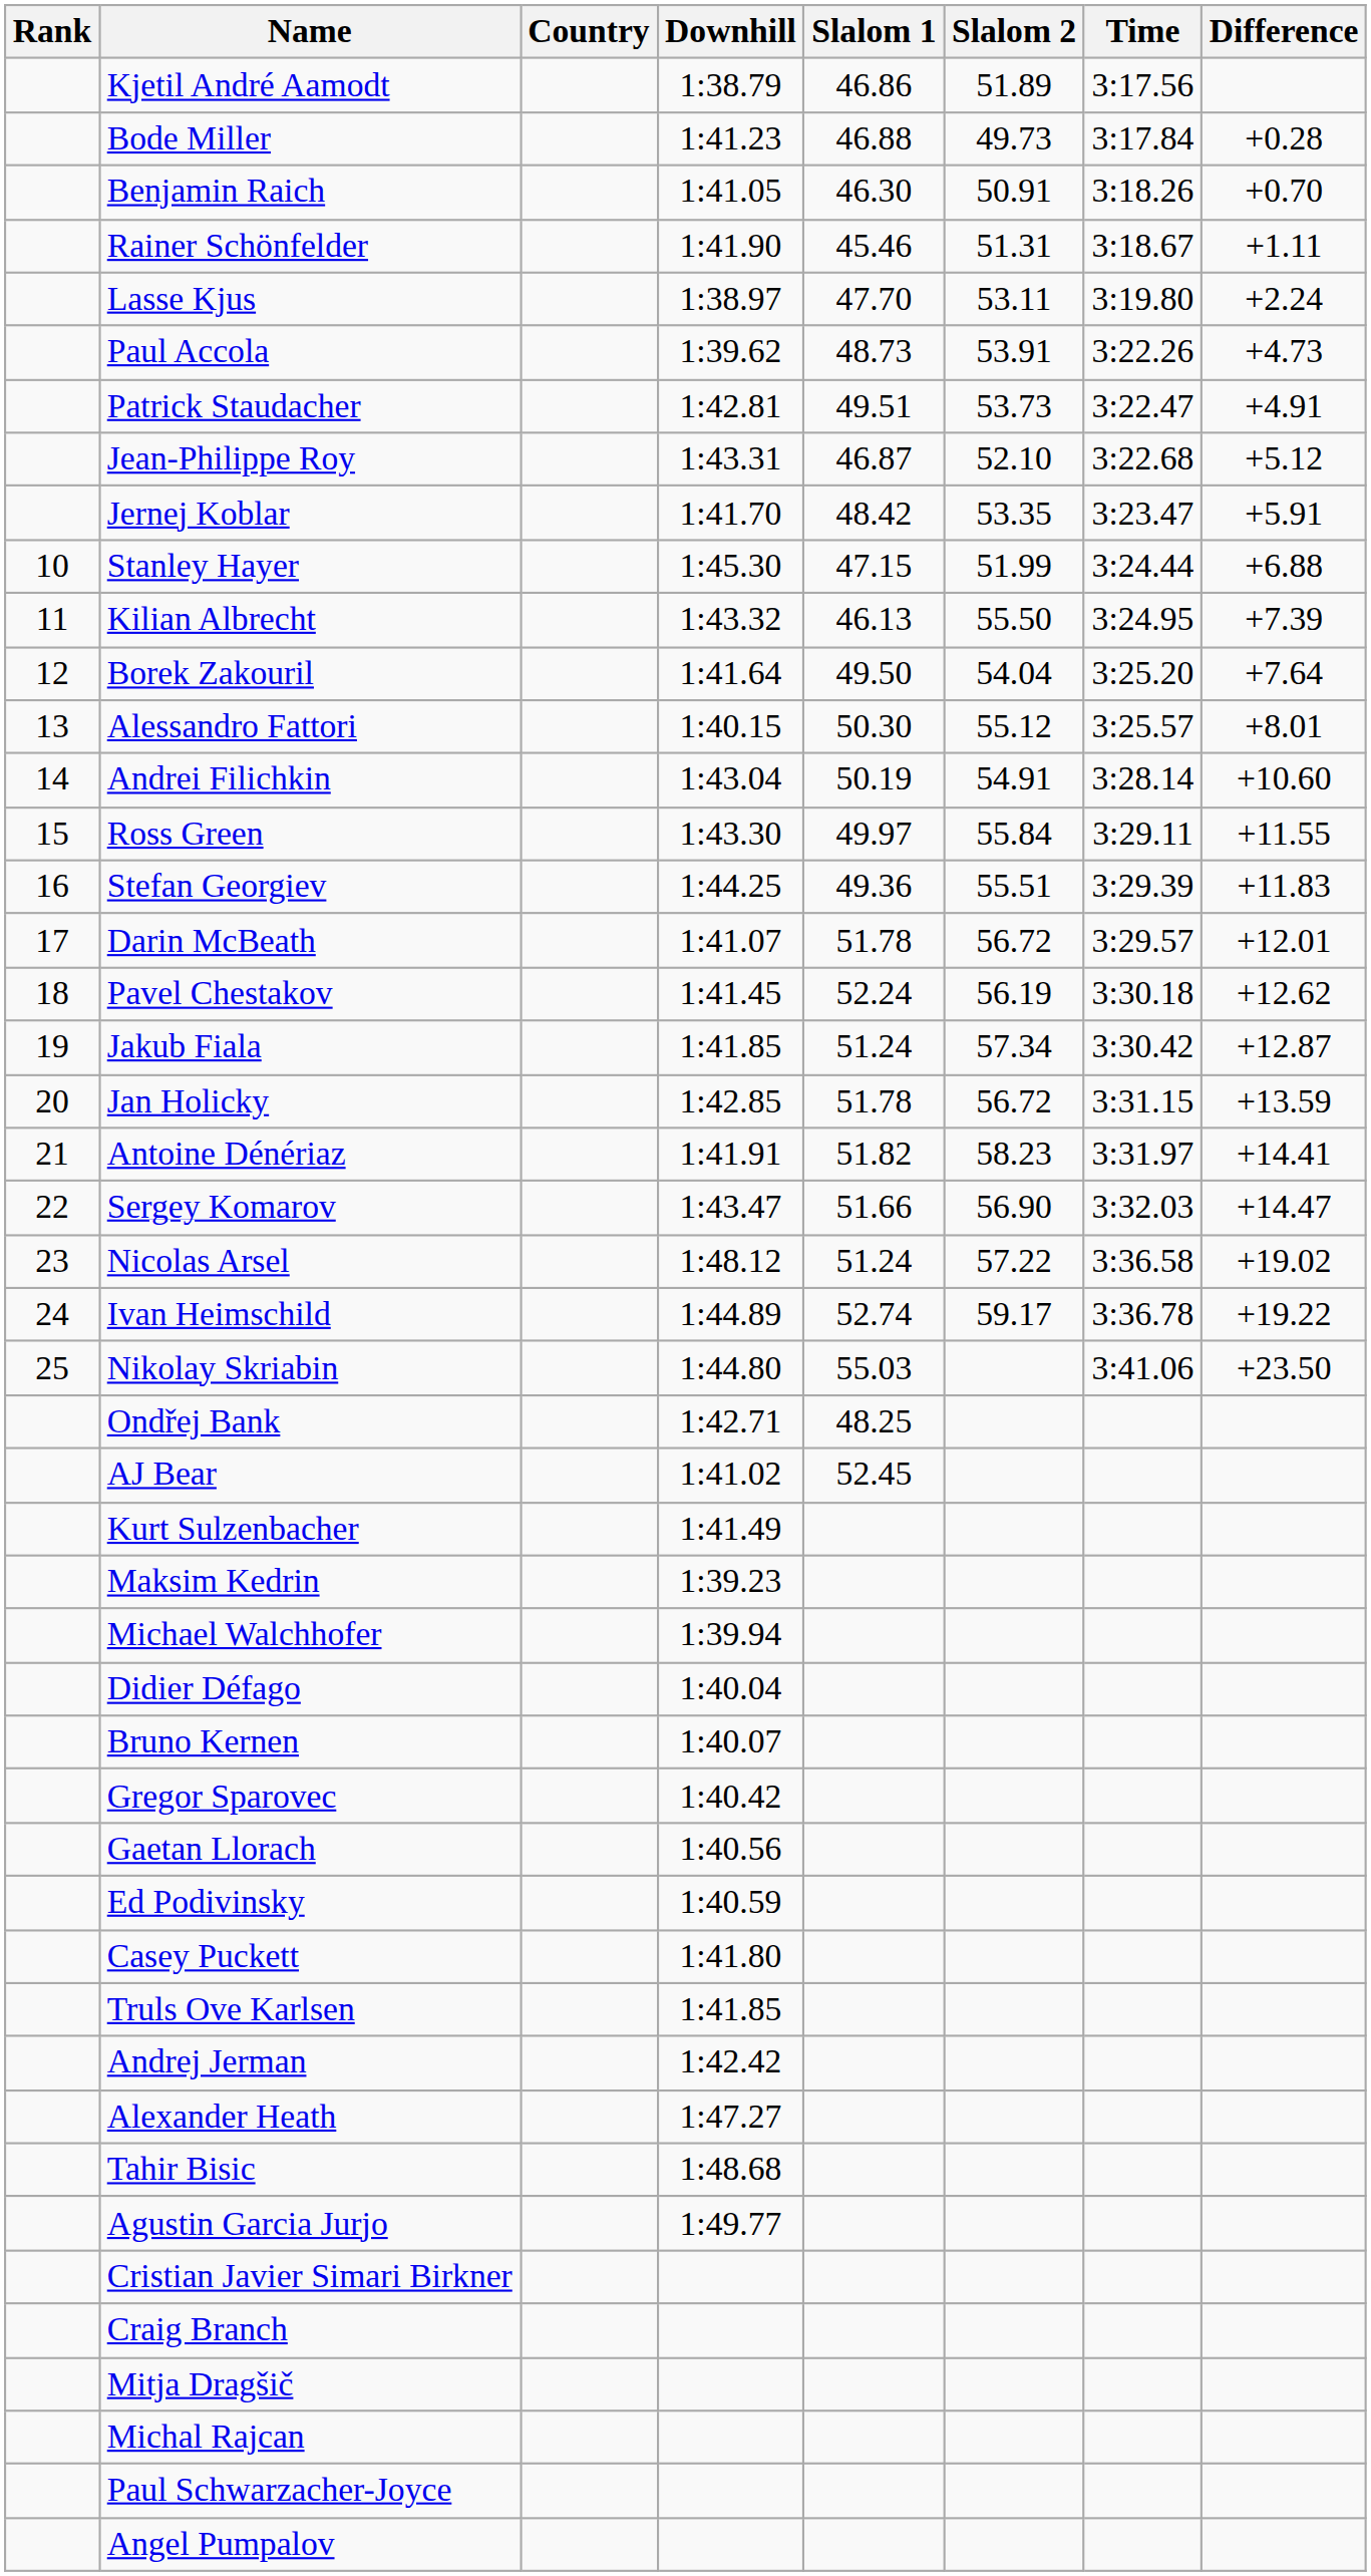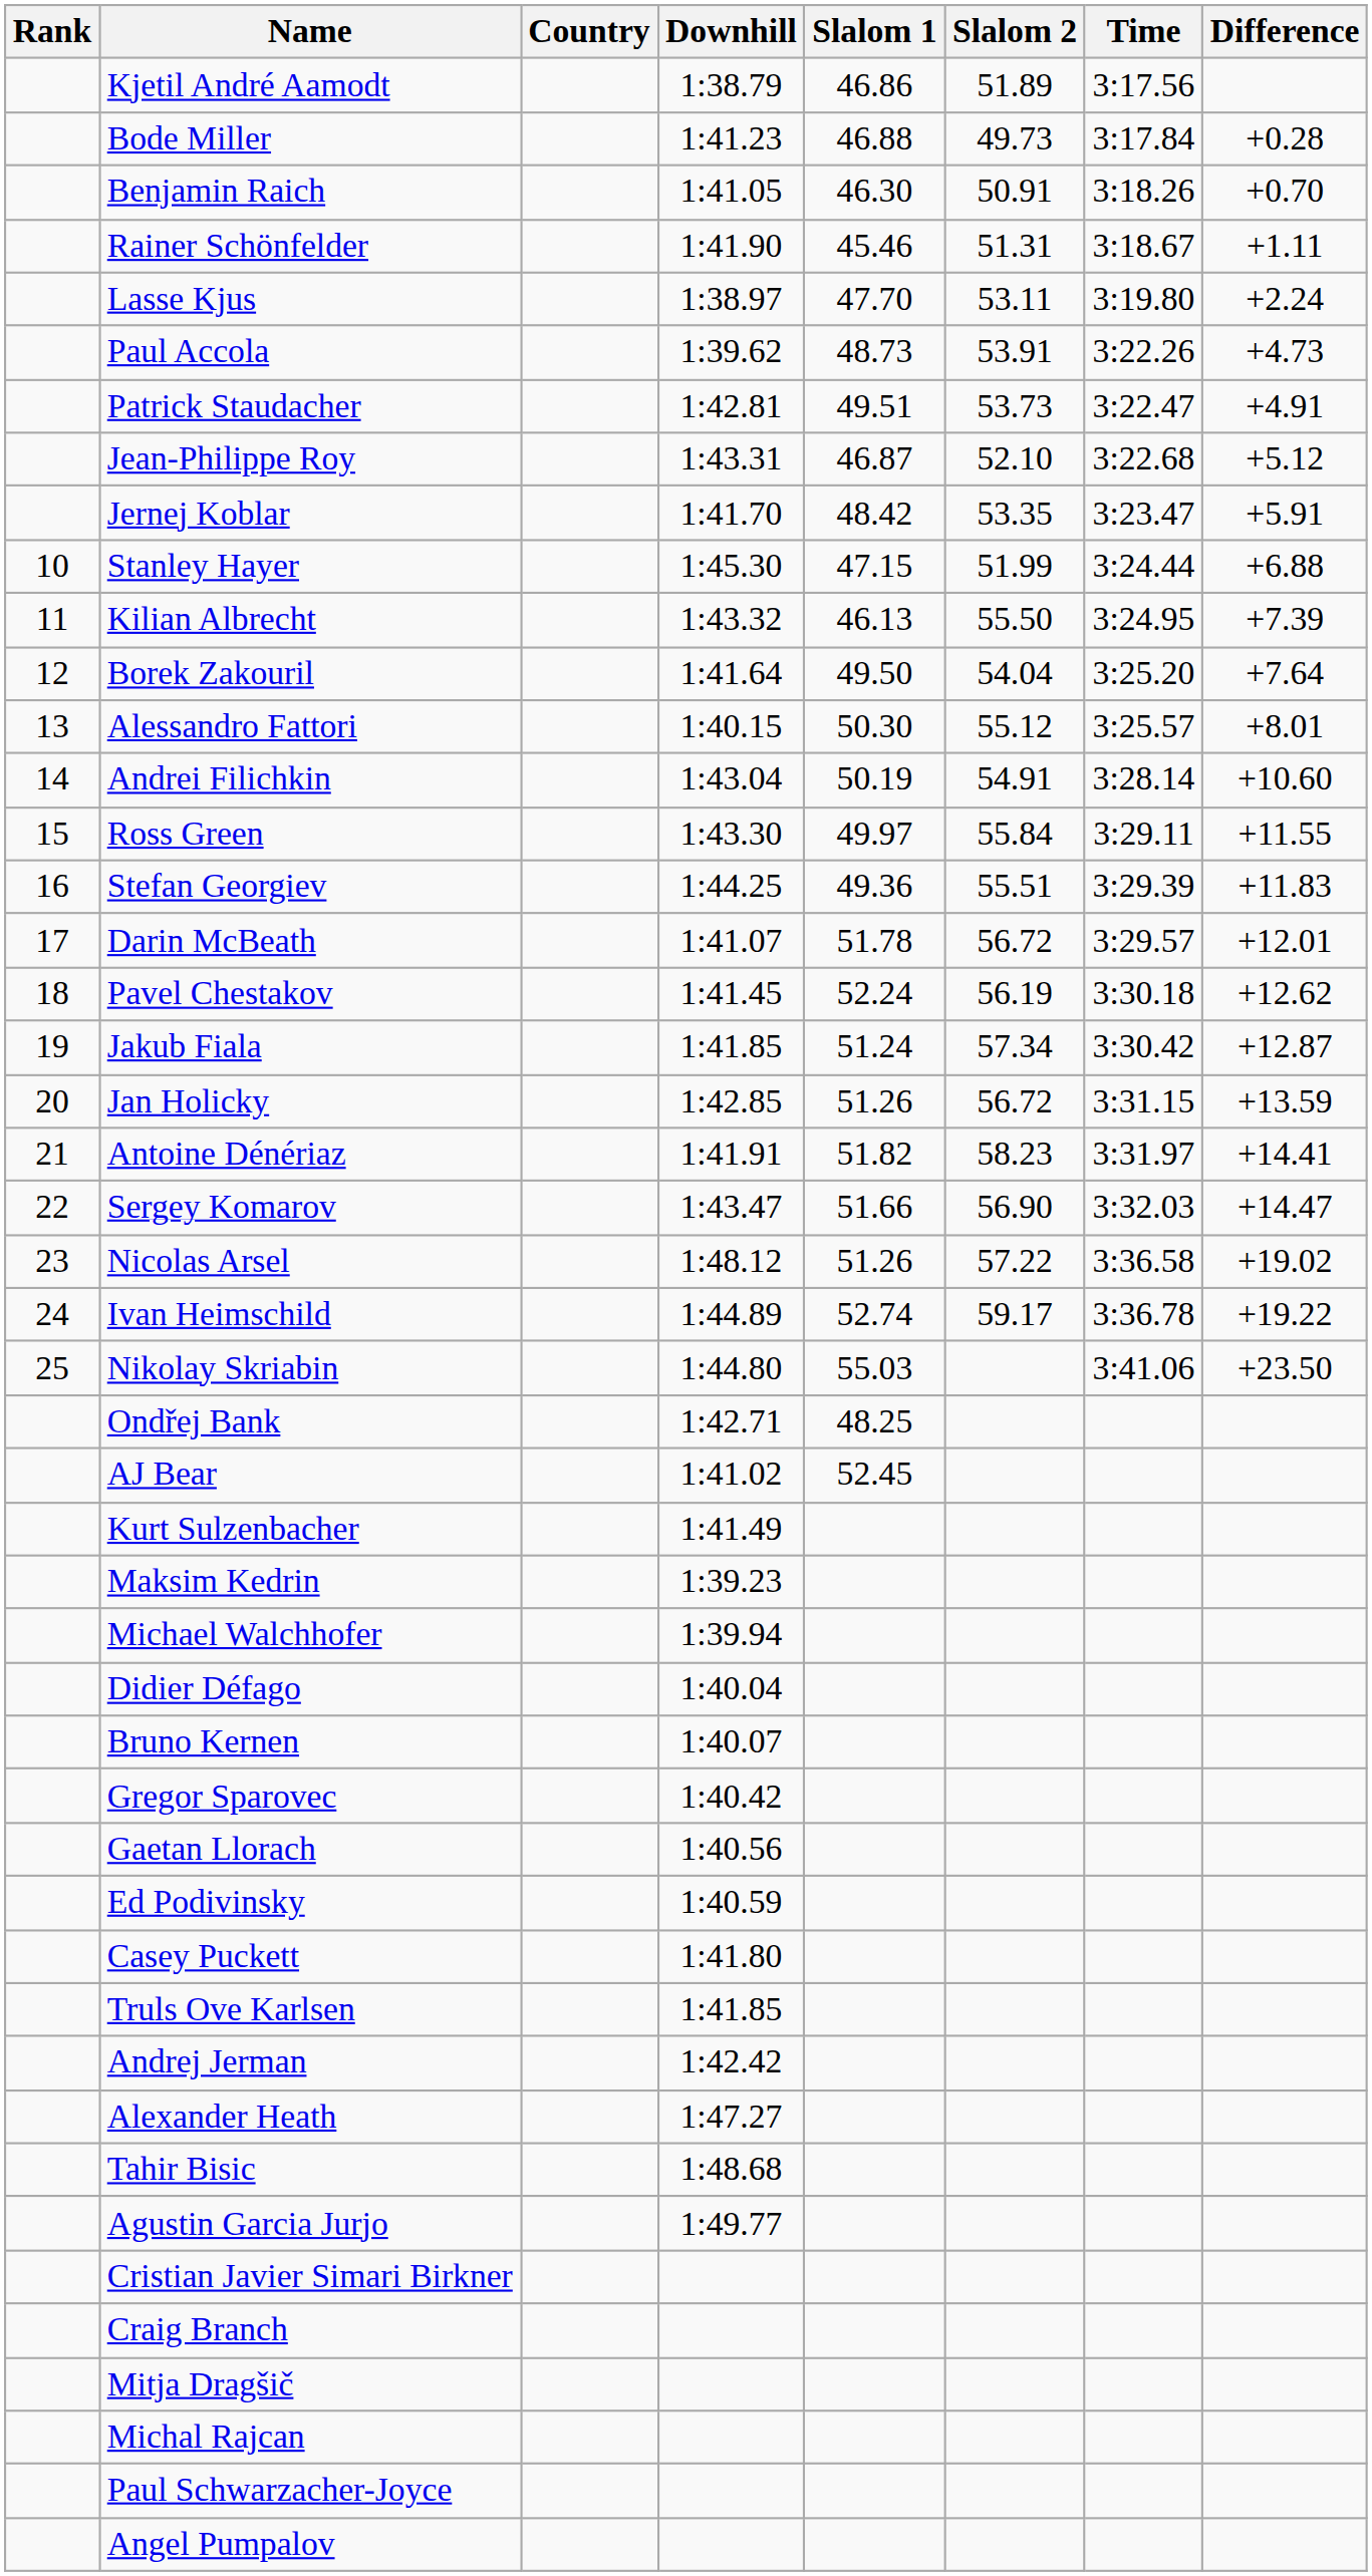Jan Holicky | Slalom 1: 51.78 -> 51.26
Nicolas Arsel | Slalom 1: 51.24 -> 51.26
